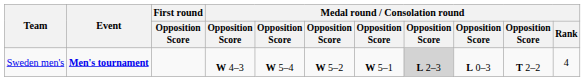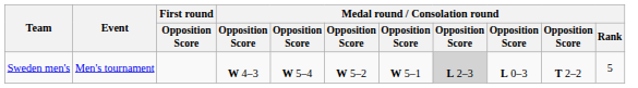Sweden men's | Event: bold -> normal
Sweden men's | Medal round / Consolation round / Rank: 4 -> 5
